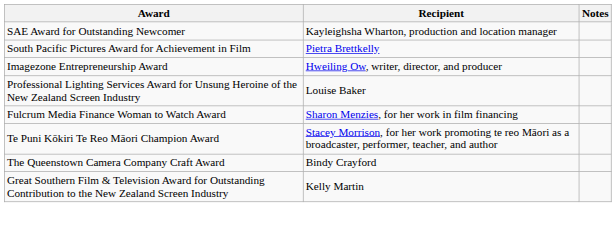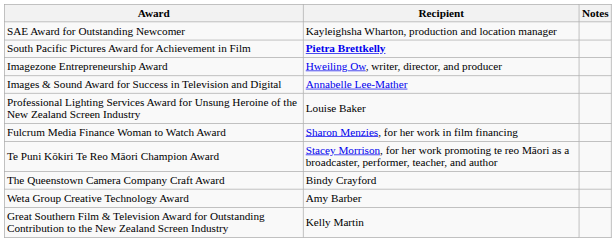South Pacific Pictures Award for Achievement in Film | Recipient: normal -> bold
+ row: Images & Sound Award for Success in Television and Digital | Annabelle Lee-Mather
+ row: Weta Group Creative Technology Award | Amy Barber
